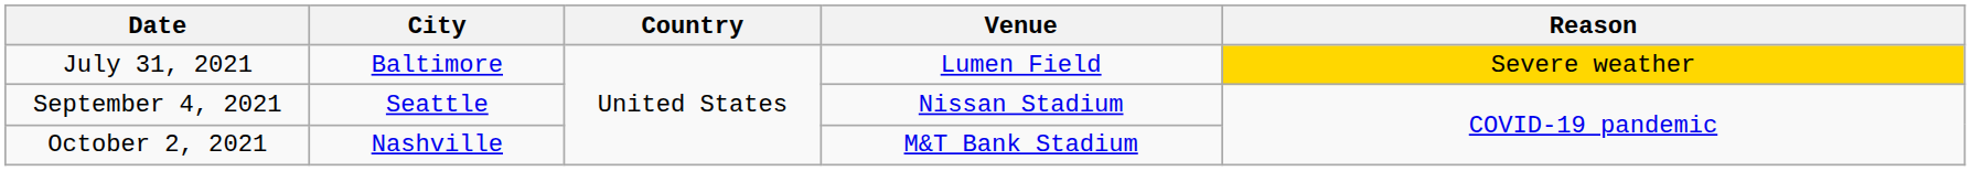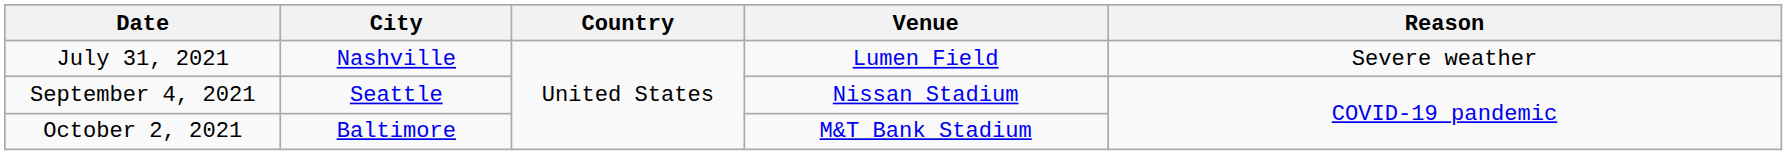July 31, 2021 | City: Baltimore -> Nashville
July 31, 2021 | Reason: gold background -> no background
October 2, 2021 | City: Nashville -> Baltimore
